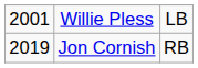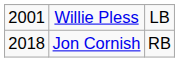Jon Cornish | column 1: 2019 -> 2018
